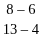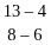rows swapped: 8 – 6 <-> 13 – 4
